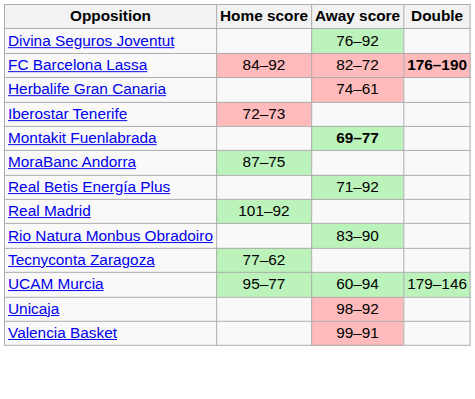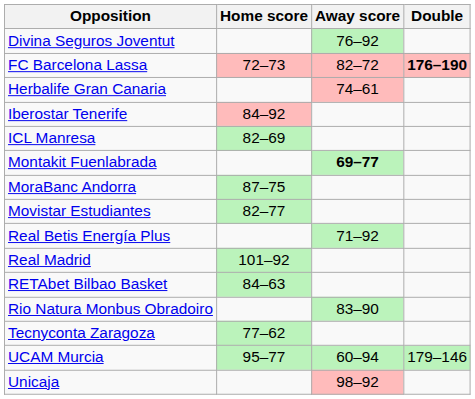FC Barcelona Lassa | Home score: 84–92 -> 72–73
Iberostar Tenerife | Home score: 72–73 -> 84–92
+ row: ICL Manresa | 82–69
+ row: Movistar Estudiantes | 82–77
+ row: RETAbet Bilbao Basket | 84–63
- row: Valencia Basket | 99–91
